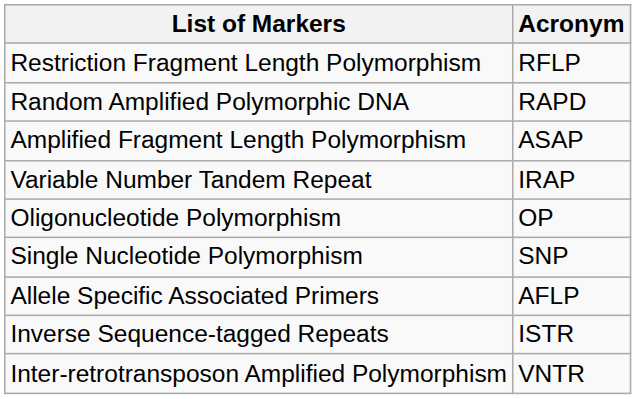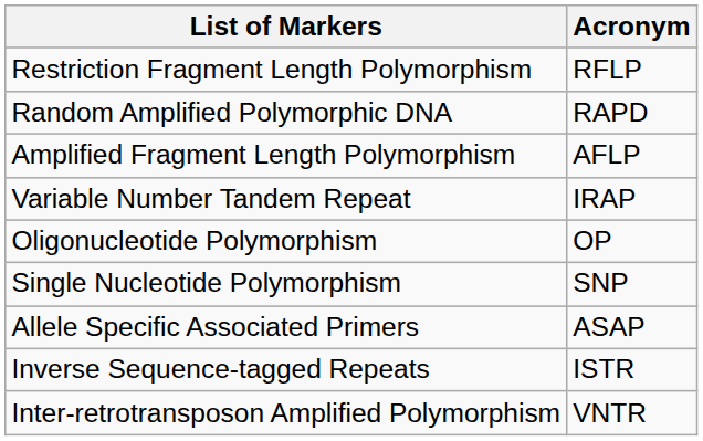Amplified Fragment Length Polymorphism | Acronym: ASAP -> AFLP
Allele Specific Associated Primers | Acronym: AFLP -> ASAP
